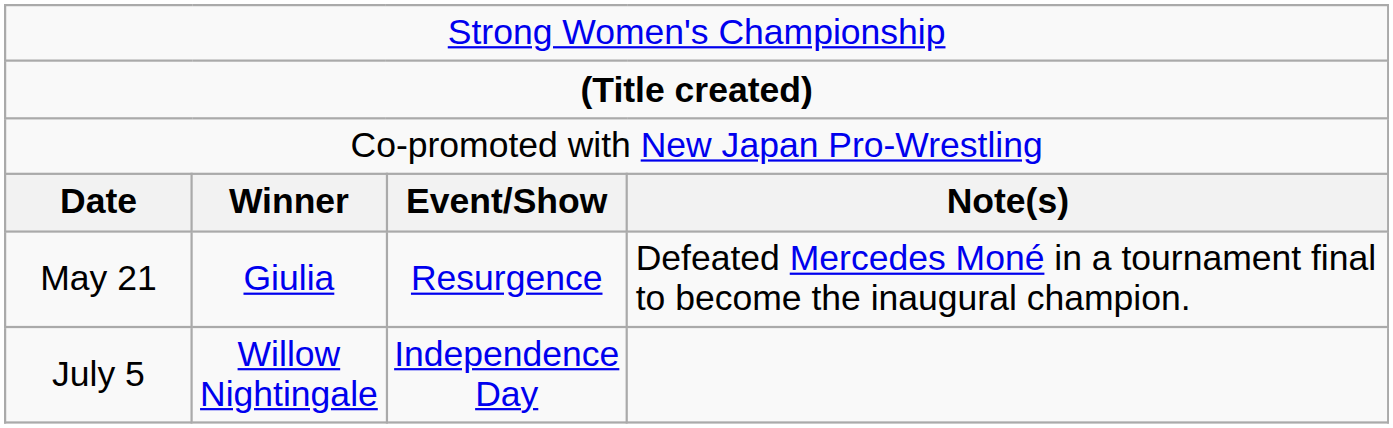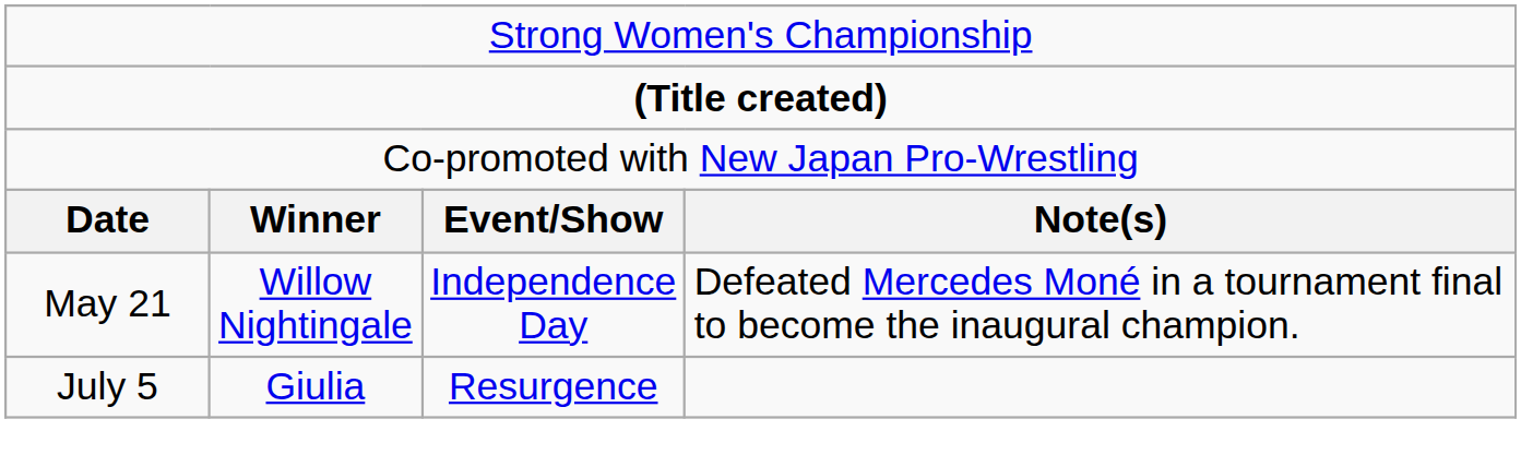May 21 | column 2: Giulia -> Willow Nightingale
May 21 | column 3: Resurgence -> Independence Day
July 5 | column 2: Willow Nightingale -> Giulia
July 5 | column 3: Independence Day -> Resurgence
